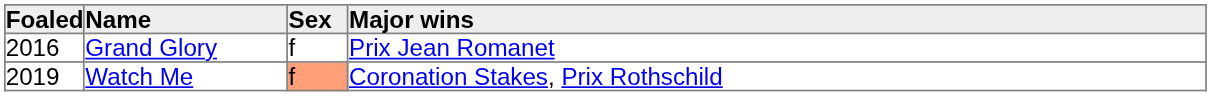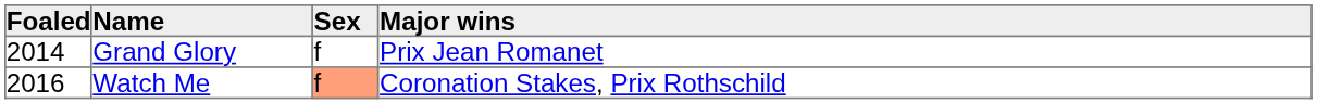Grand Glory | Foaled: 2016 -> 2014
Watch Me | Foaled: 2019 -> 2016
